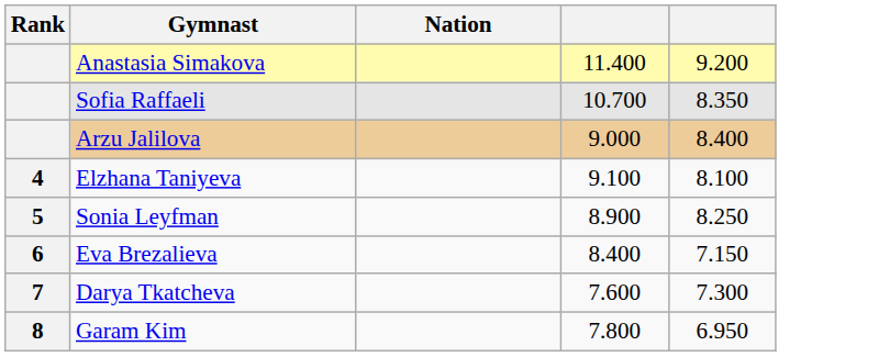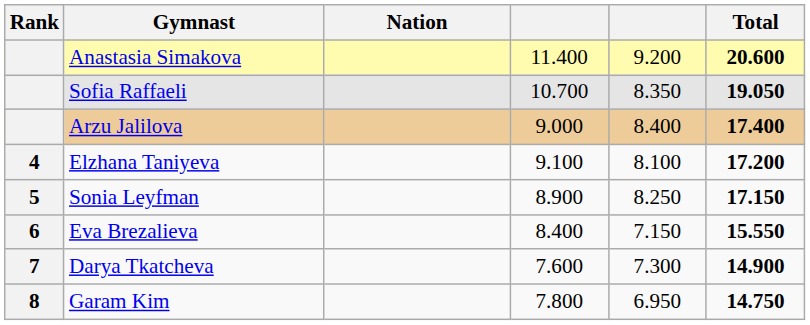+ column: Total | 20.600 | 19.050 | 17.400 | 17.200 | 17.150 | 15.550 | 14.900 | 14.750
